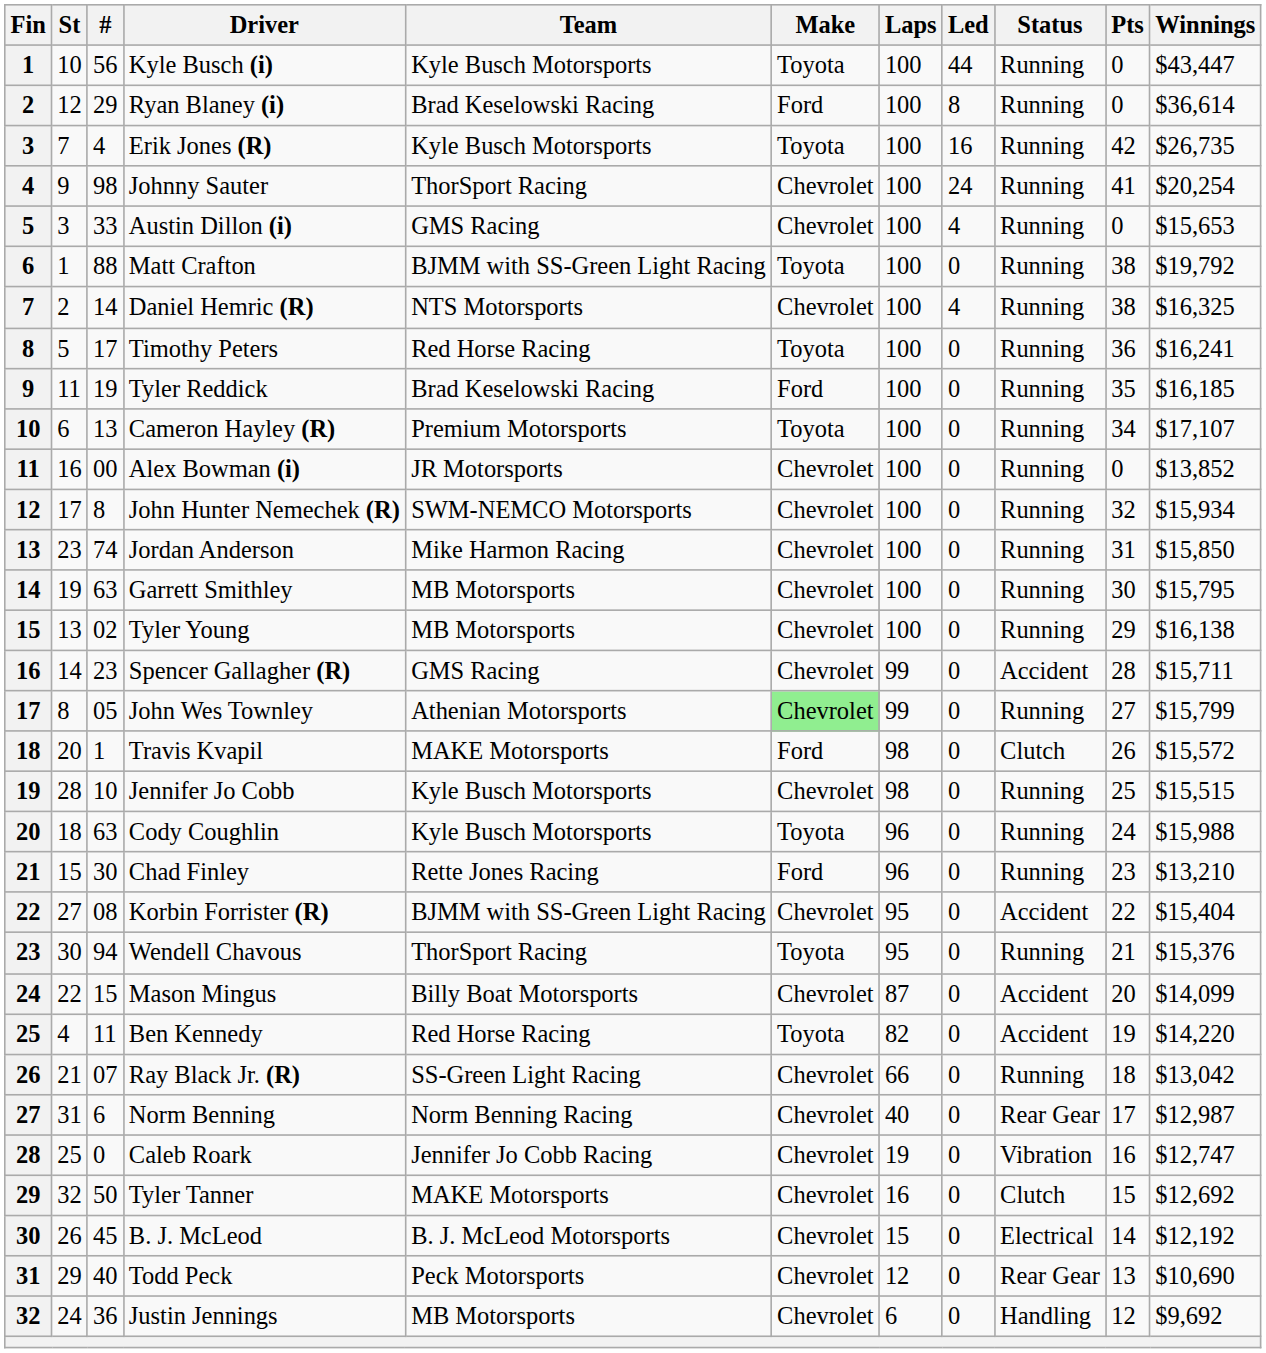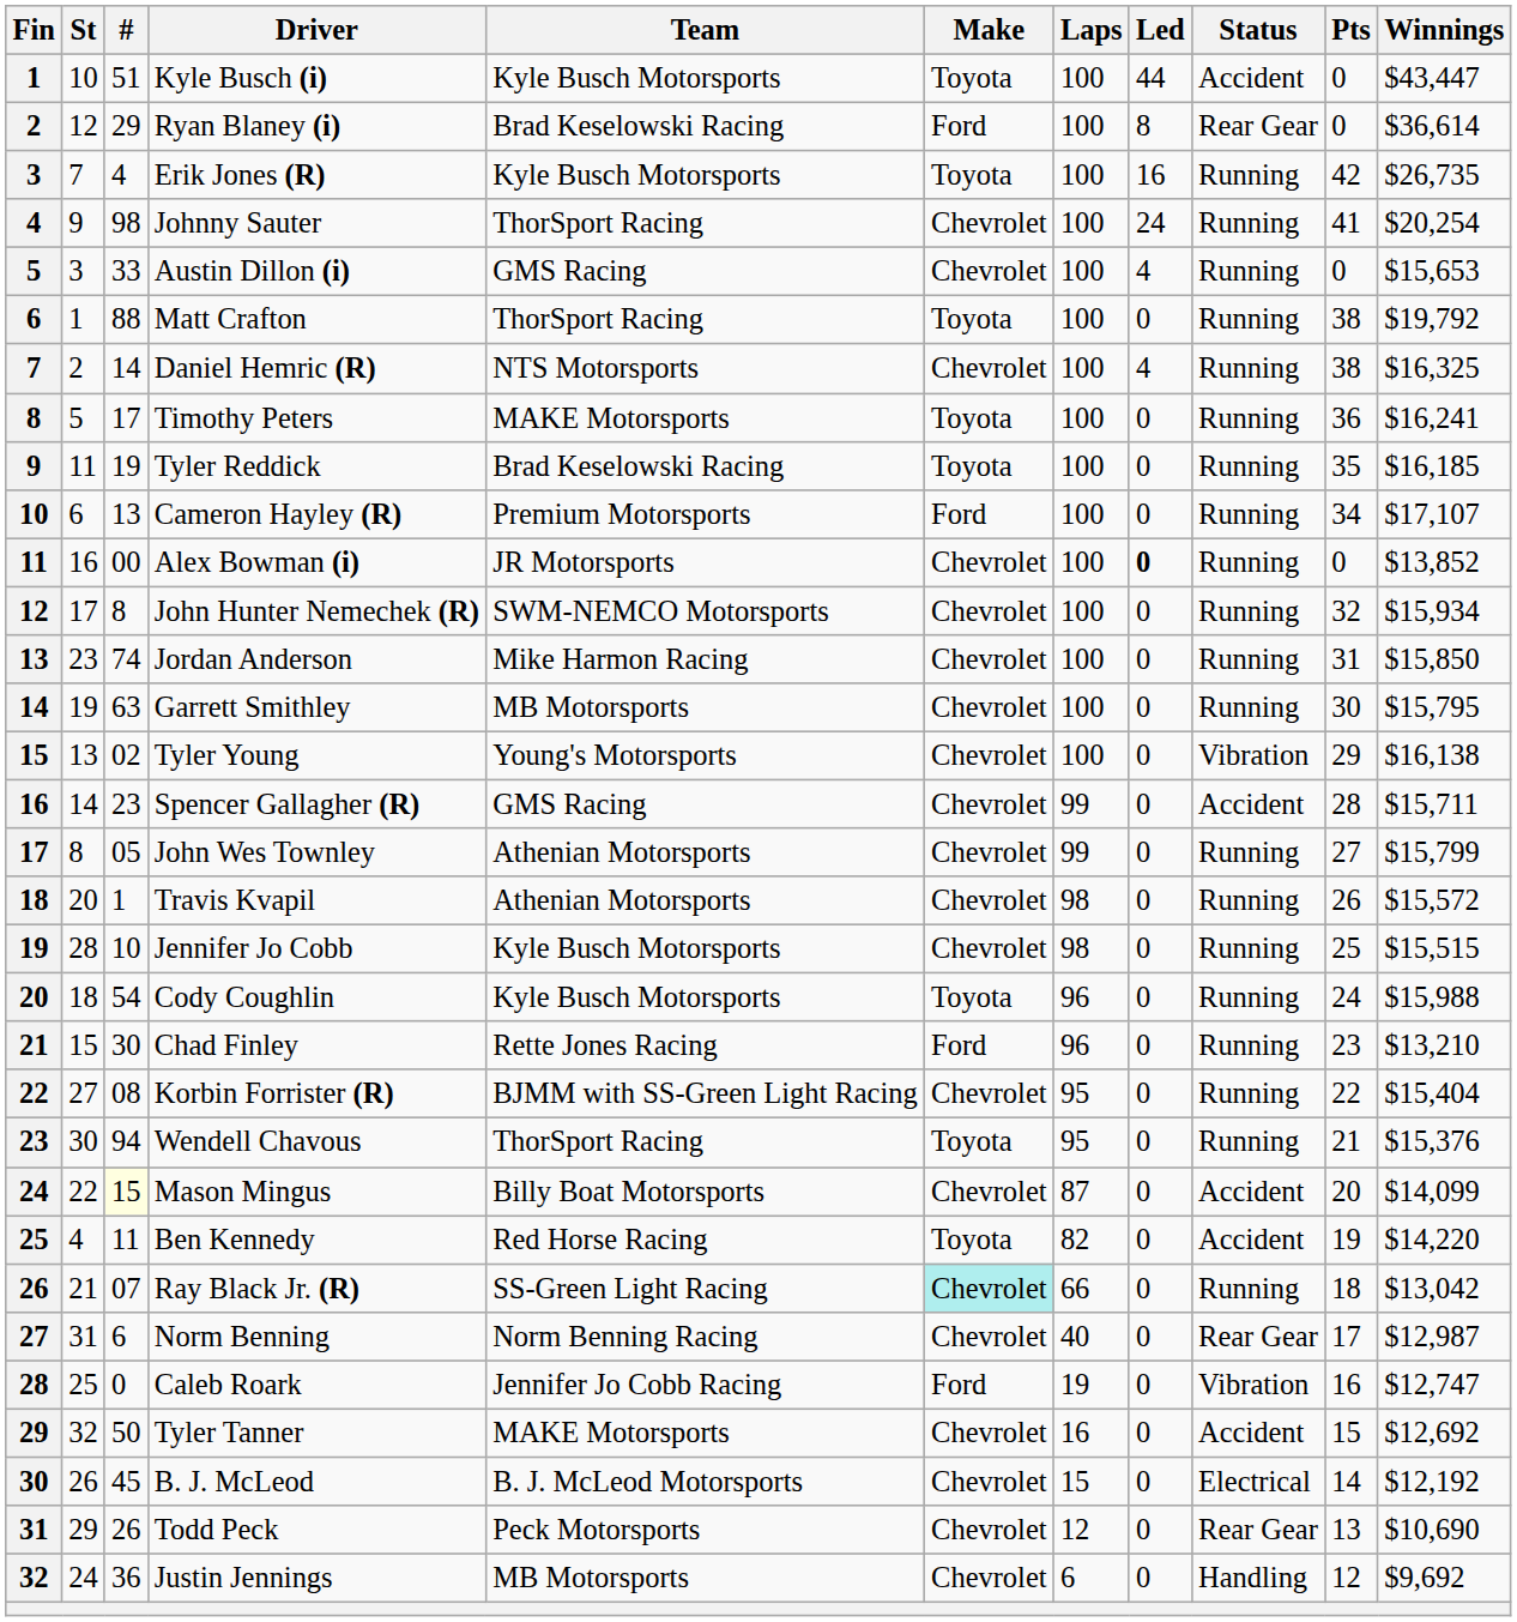Kyle Busch (i) | #: 56 -> 51
Kyle Busch (i) | Status: Running -> Accident
Ryan Blaney (i) | Status: Running -> Rear Gear
Matt Crafton | Team: BJMM with SS-Green Light Racing -> ThorSport Racing
Timothy Peters | Team: Red Horse Racing -> MAKE Motorsports
Tyler Reddick | Make: Ford -> Toyota
Cameron Hayley (R) | Make: Toyota -> Ford
Alex Bowman (i) | Led: normal -> bold
Tyler Young | Team: MB Motorsports -> Young's Motorsports
Tyler Young | Status: Running -> Vibration
John Wes Townley | Make: lightgreen background -> no background
Travis Kvapil | Team: MAKE Motorsports -> Athenian Motorsports
Travis Kvapil | Make: Ford -> Chevrolet
Travis Kvapil | Status: Clutch -> Running
Cody Coughlin | #: 63 -> 54
Korbin Forrister (R) | Status: Accident -> Running
Mason Mingus | #: no background -> lightyellow background
Ray Black Jr. (R) | Make: no background -> paleturquoise background
Caleb Roark | Make: Chevrolet -> Ford
Tyler Tanner | Status: Clutch -> Accident
Todd Peck | #: 40 -> 26
